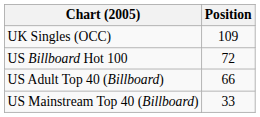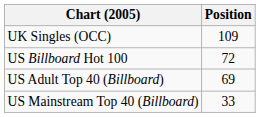US Adult Top 40 (Billboard) | Position: 66 -> 69
